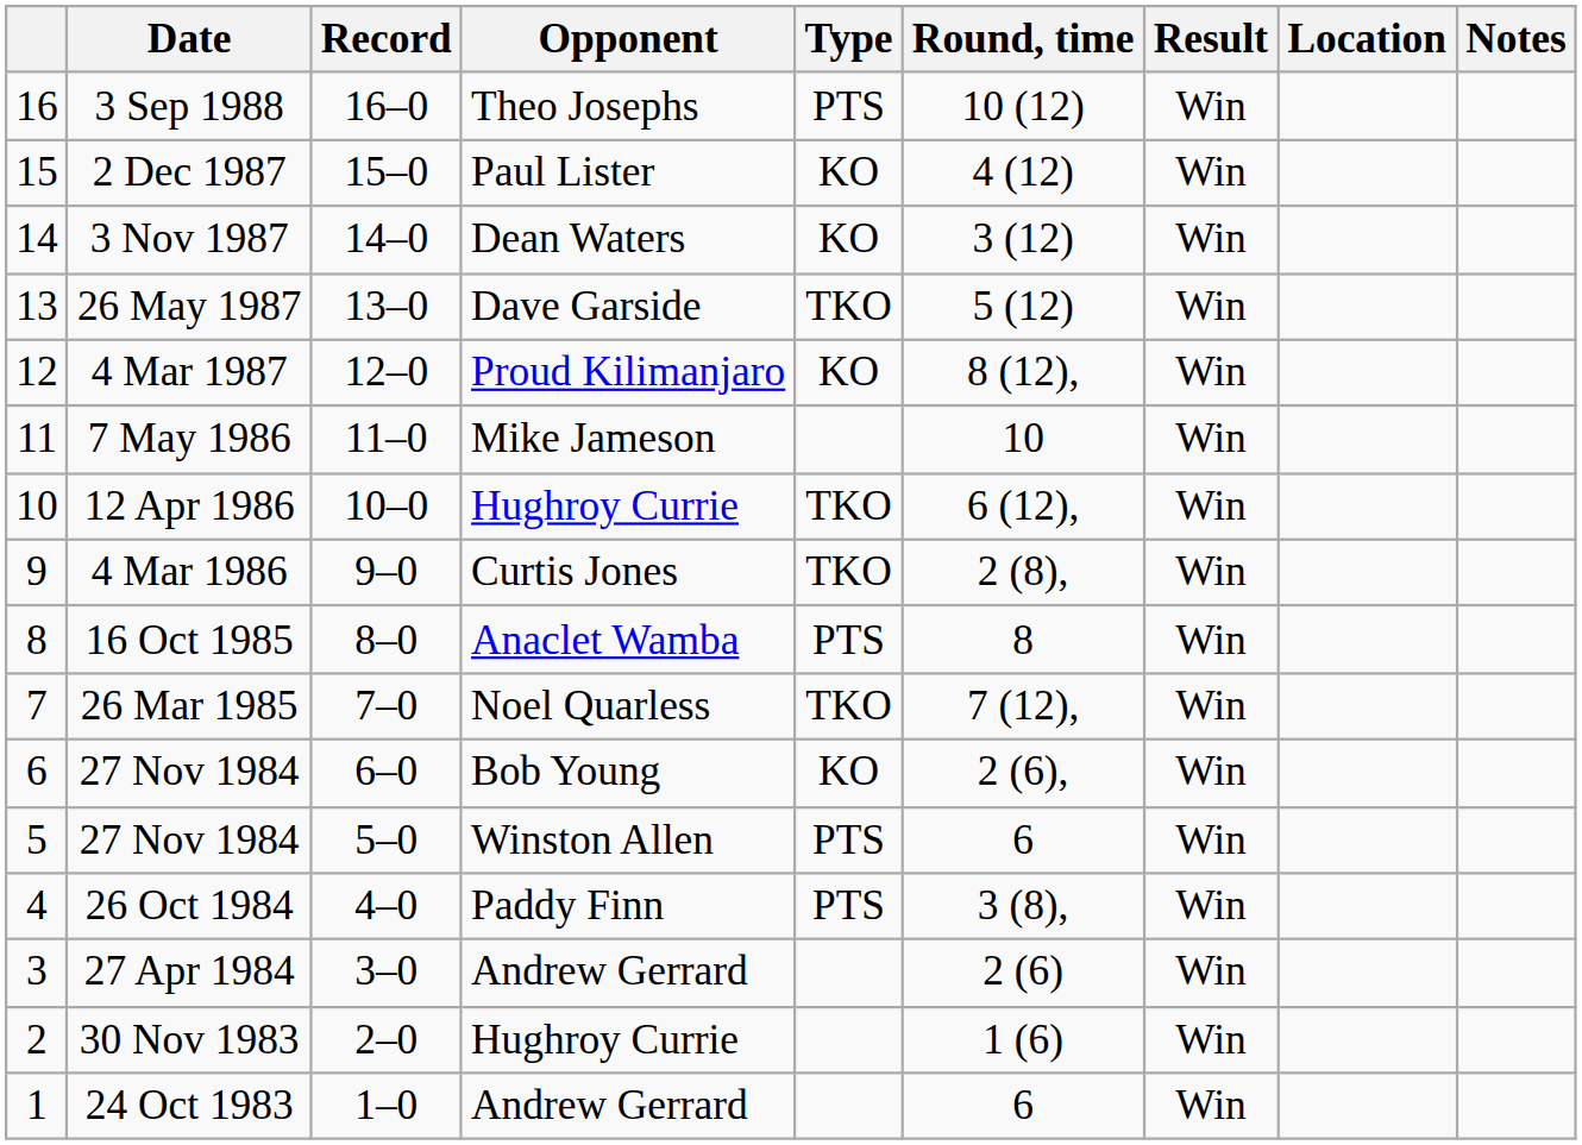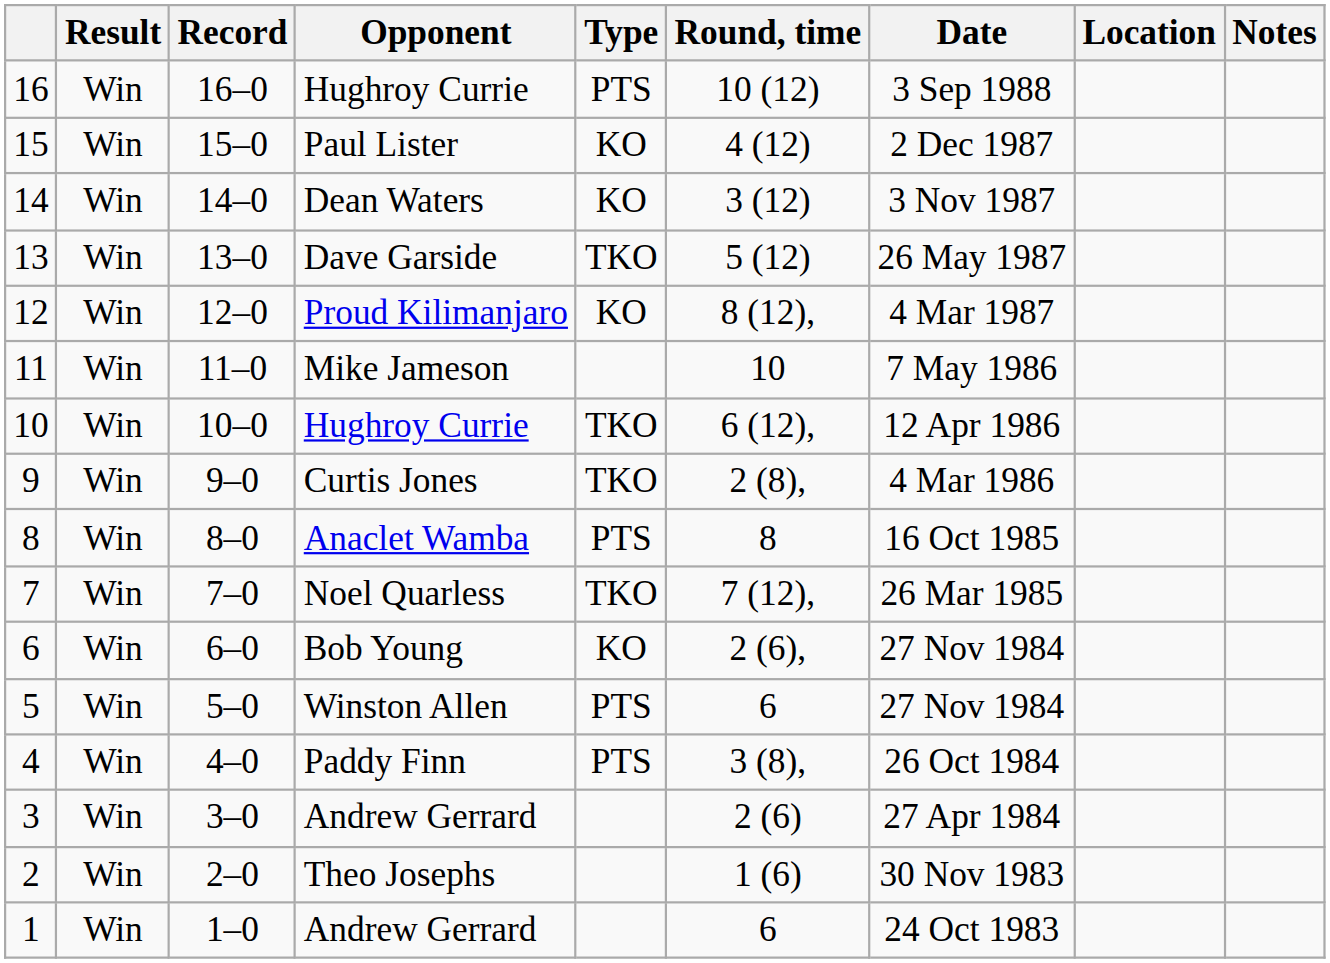columns swapped: Result <-> Date
16 | Opponent: Theo Josephs -> Hughroy Currie
2 | Opponent: Hughroy Currie -> Theo Josephs
